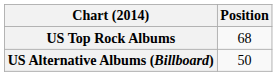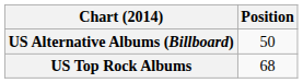rows swapped: US Top Rock Albums <-> US Alternative Albums (Billboard)
